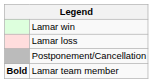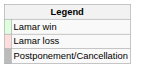- row: Bold | Lamar team member
